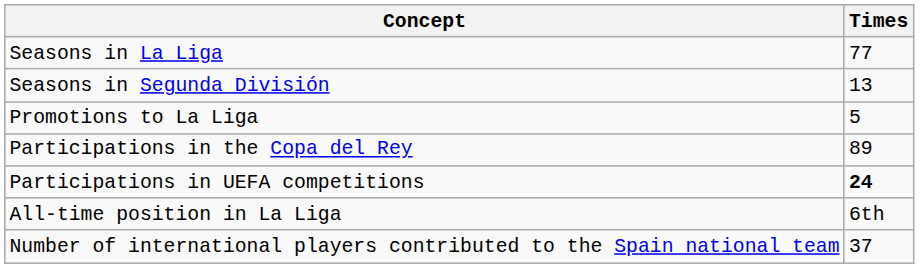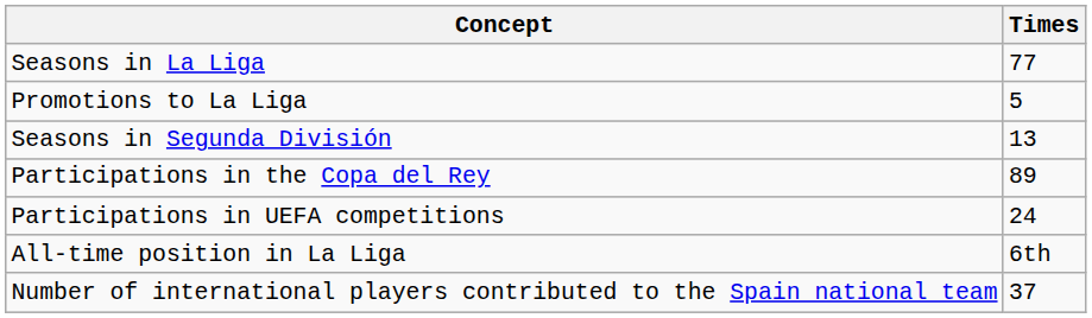rows swapped: Seasons in Segunda División <-> Promotions to La Liga
Participations in UEFA competitions | Times: bold -> normal
